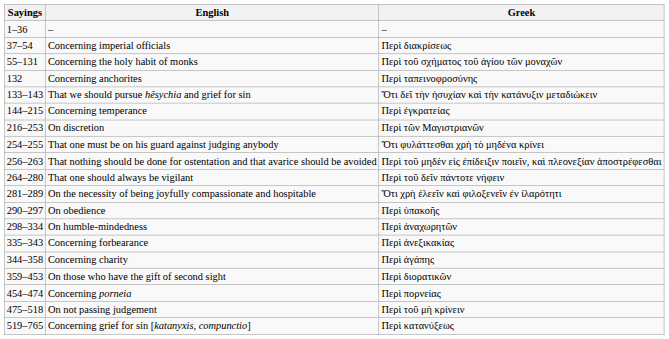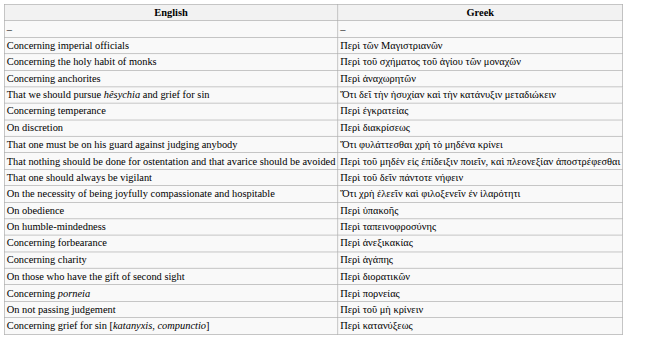- column: Sayings | 1–36 | 37–54 | 55–131 | 132 | 133–143 | 144–215 | 216–253 | 254–255 | 256–263 | 264–280 | 281–289 | 290–297 | 298–334 | 335–343 | 344–358 | 359–453 | 454–474 | 475–518 | 519–765
Concerning imperial officials | Greek: Περὶ διακρίσεως -> Περὶ τῶν Μαγιστριανῶν
Concerning anchorites | Greek: Περὶ ταπεινοφροσύνης -> Περὶ ἀναχωρητῶν
On discretion | Greek: Περὶ τῶν Μαγιστριανῶν -> Περὶ διακρίσεως
On humble-mindedness | Greek: Περὶ ἀναχωρητῶν -> Περὶ ταπεινοφροσύνης
